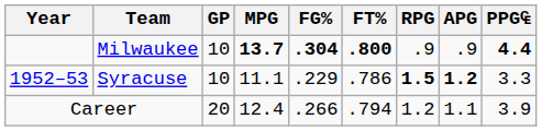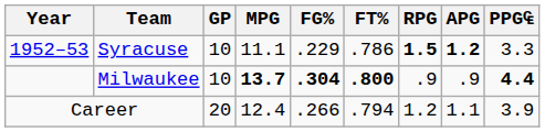rows swapped: Syracuse <-> Milwaukee
